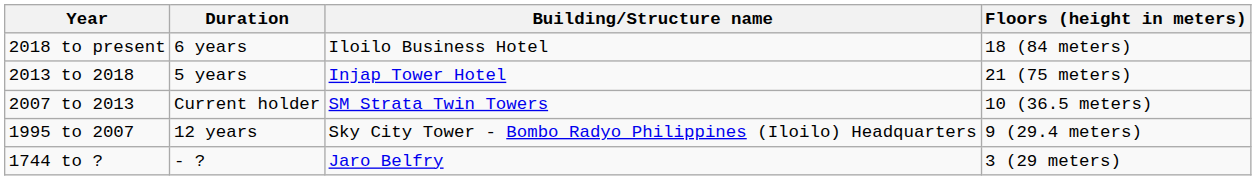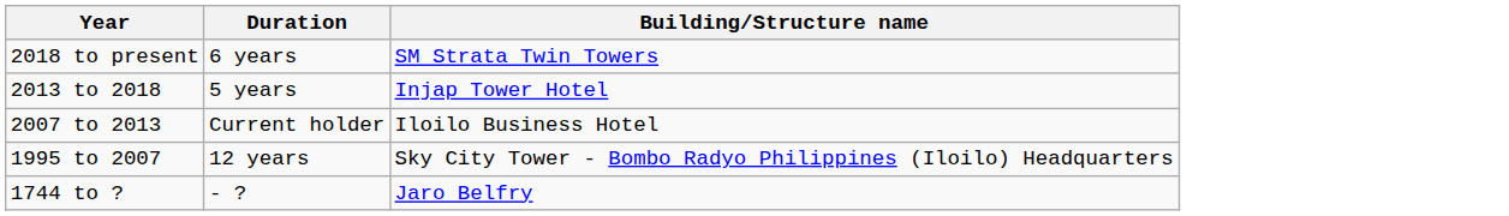- column: Floors (height in meters) | 18 (84 meters) | 21 (75 meters) | 10 (36.5 meters) | 9 (29.4 meters) | 3 (29 meters)
2018 to present | Building/Structure name: Iloilo Business Hotel -> SM Strata Twin Towers
2007 to 2013 | Building/Structure name: SM Strata Twin Towers -> Iloilo Business Hotel
